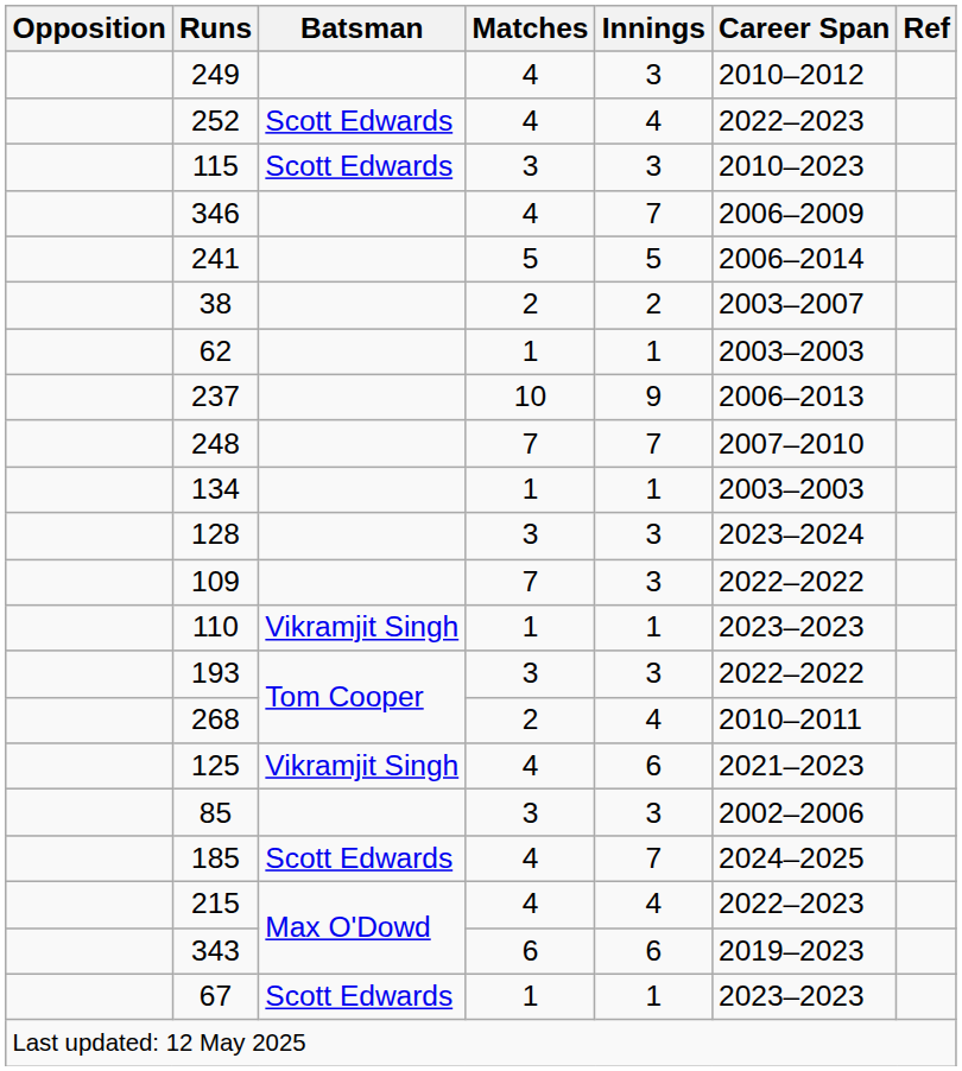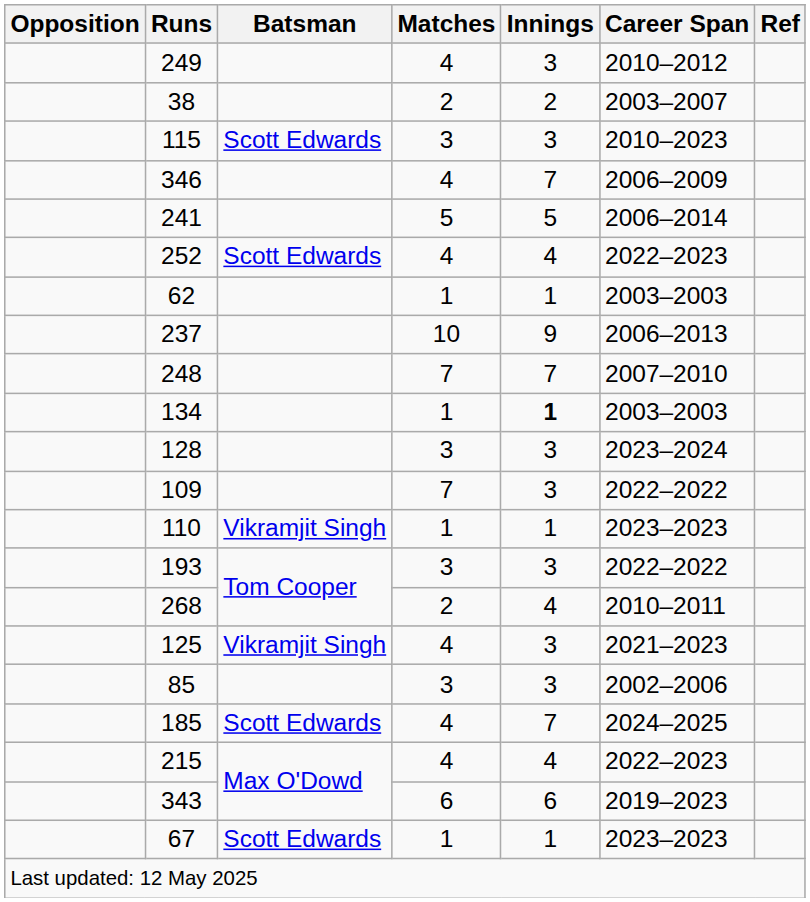rows swapped: 38 <-> 252
134 | Innings: normal -> bold
125 | Innings: 6 -> 3
